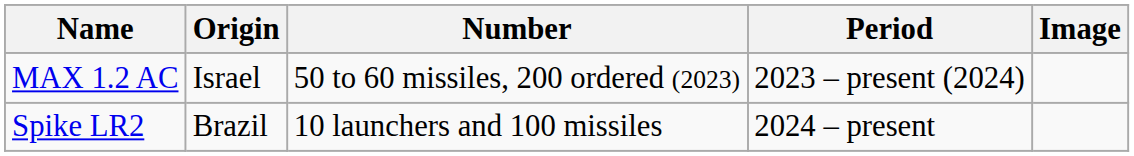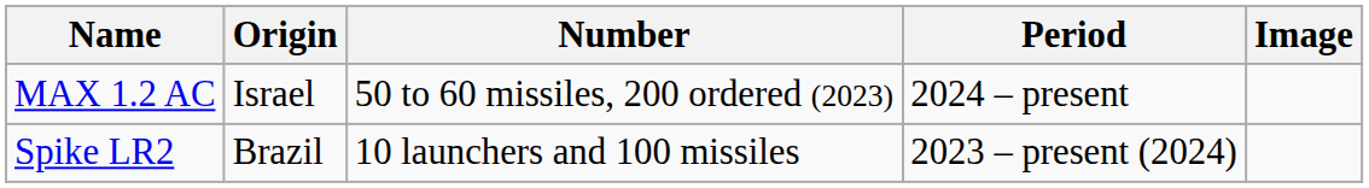MAX 1.2 AC | Period: 2023 – present (2024) -> 2024 – present
Spike LR2 | Period: 2024 – present -> 2023 – present (2024)
